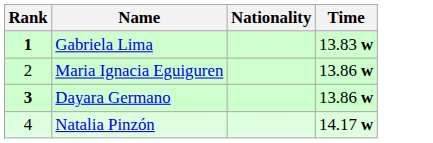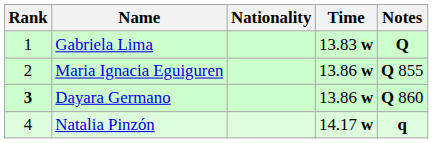+ column: Notes | Q | Q 855 | Q 860 | q
Gabriela Lima | Rank: bold -> normal
